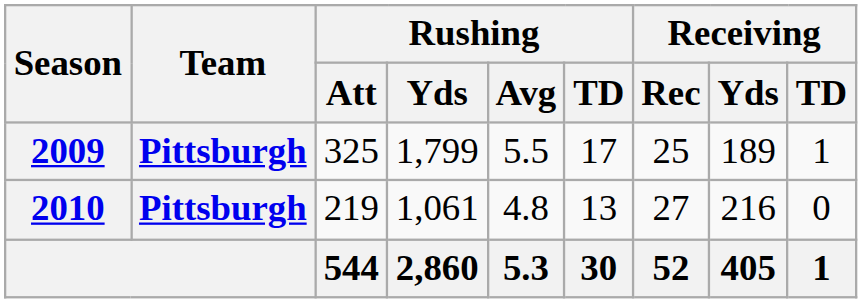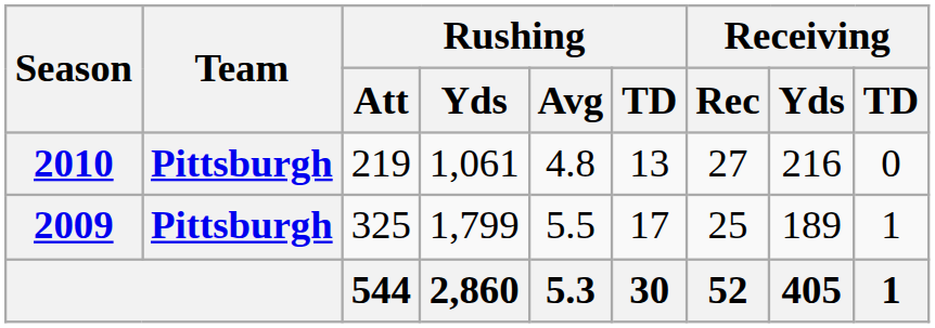rows swapped: 2009 <-> 2010
